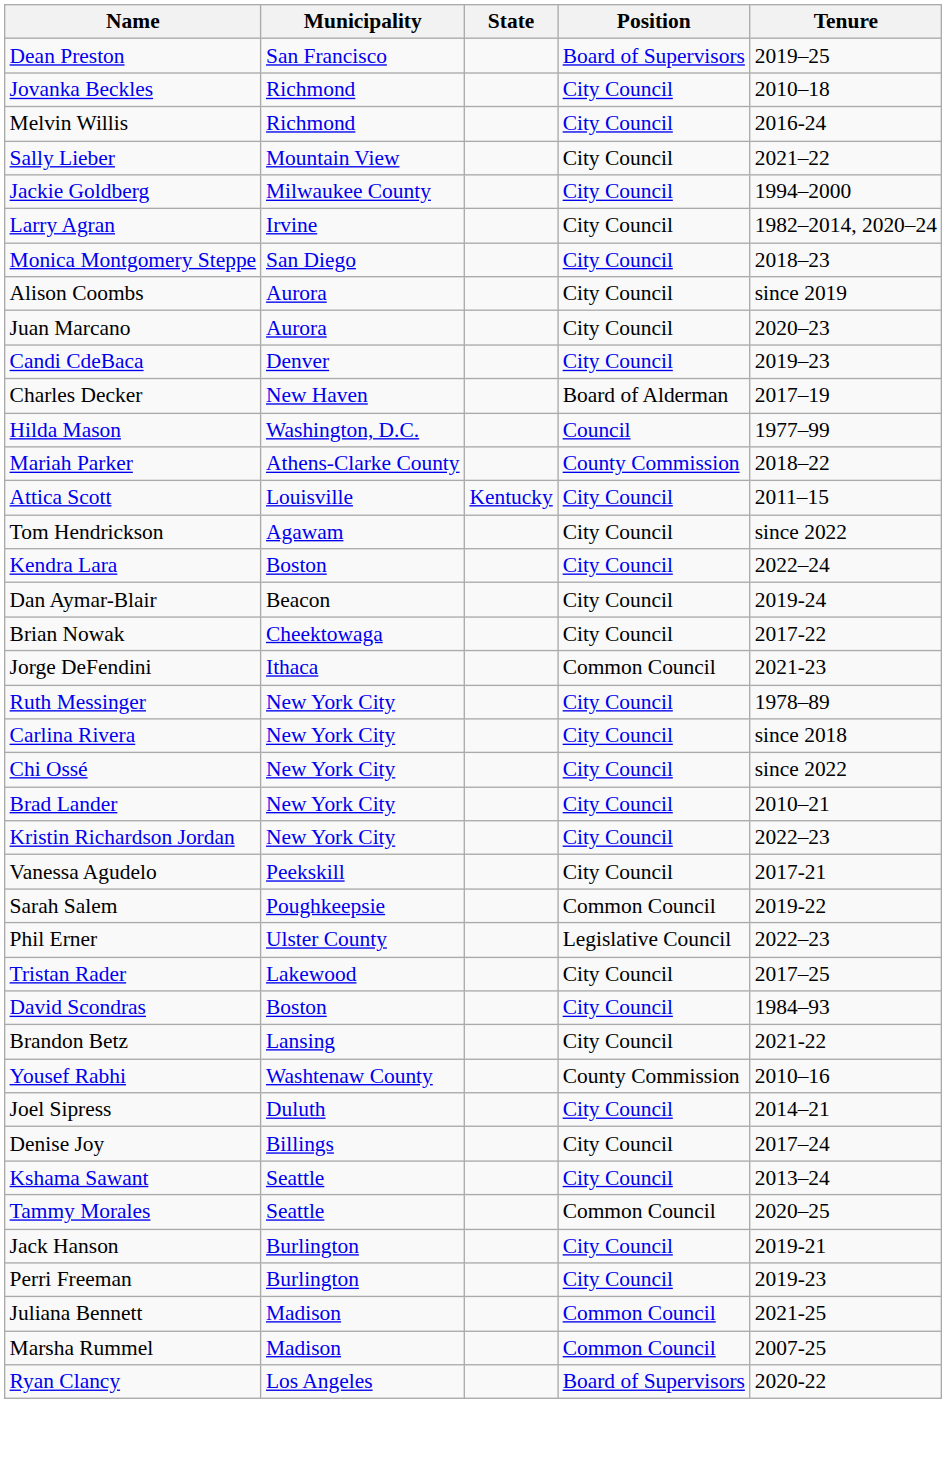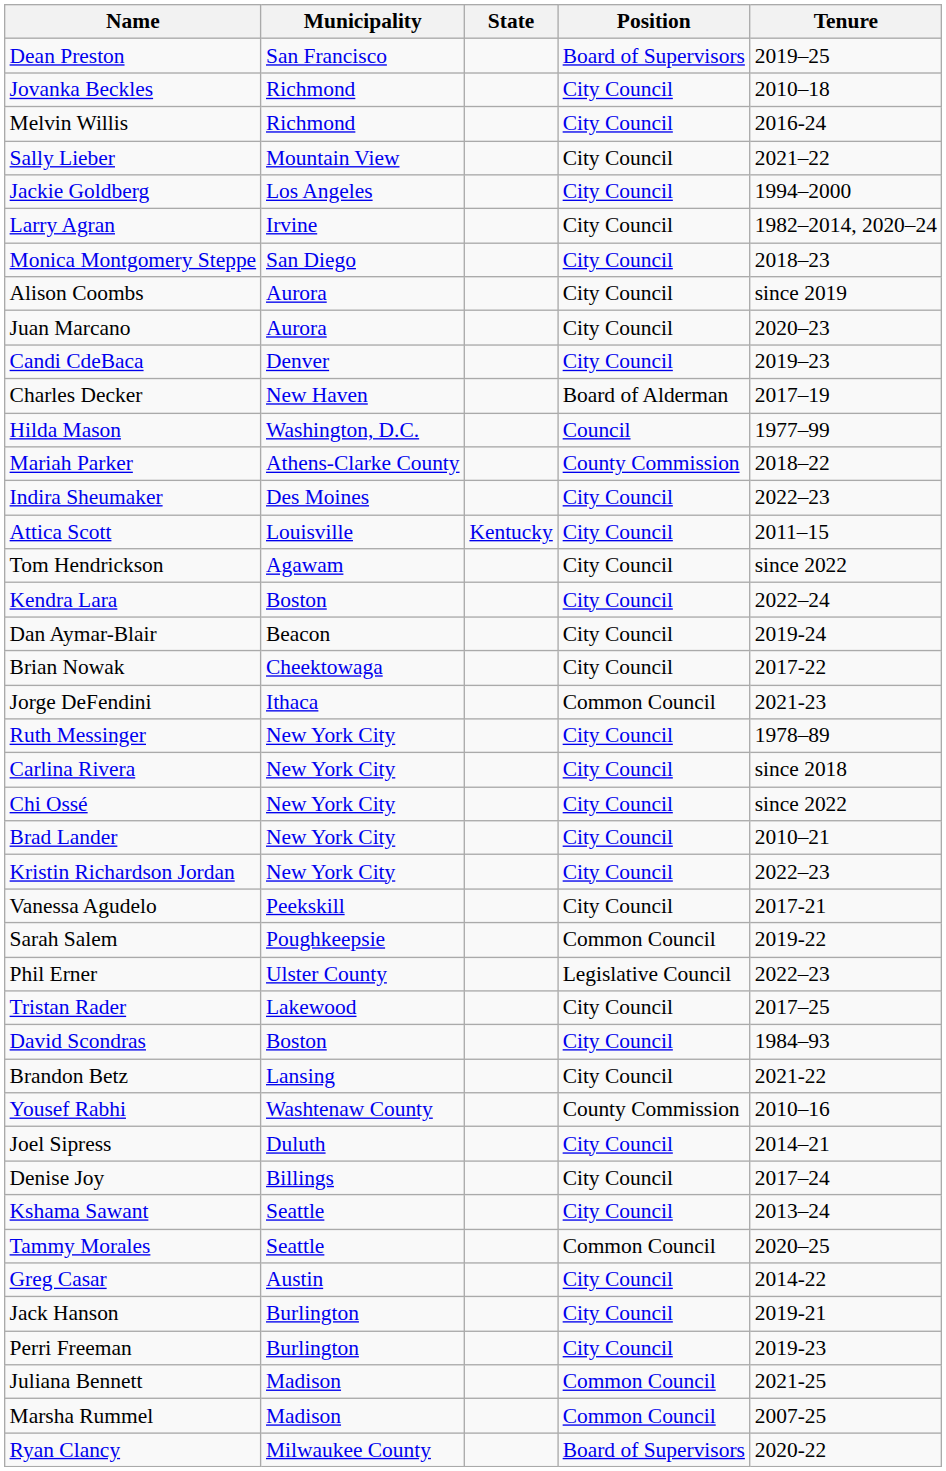Jackie Goldberg | Municipality: Milwaukee County -> Los Angeles
+ row: Indira Sheumaker | Des Moines | City Council | 2022–23
+ row: Greg Casar | Austin | City Council | 2014-22
Ryan Clancy | Municipality: Los Angeles -> Milwaukee County
